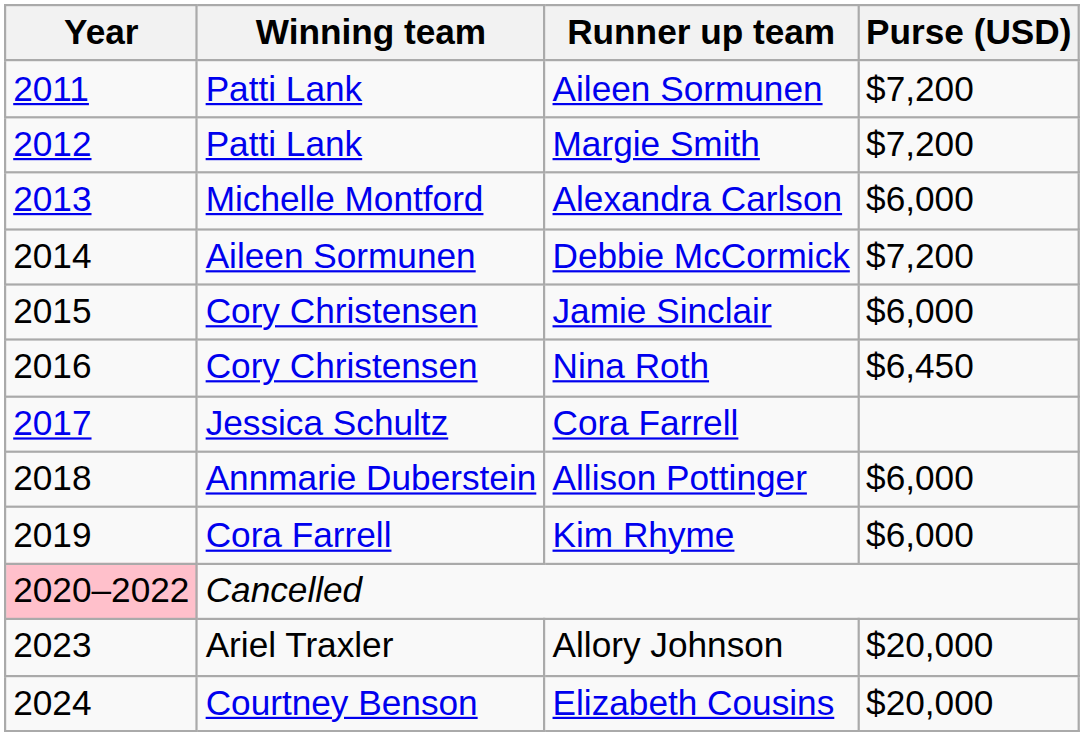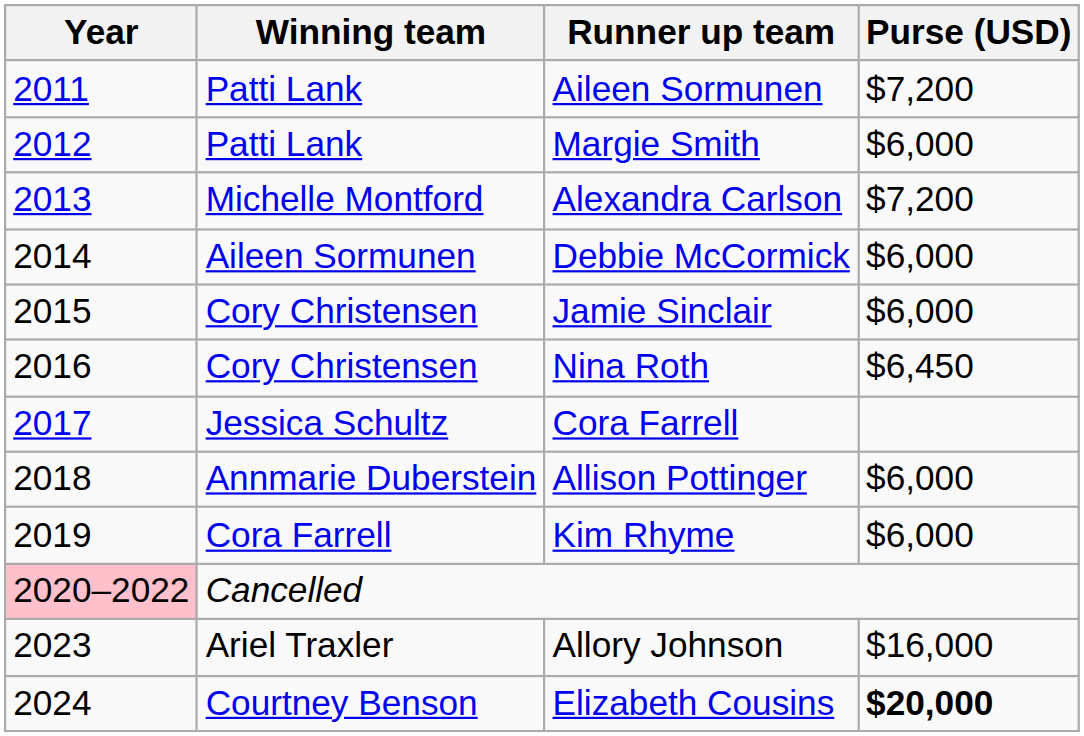Margie Smith | Purse (USD): $7,200 -> $6,000
Alexandra Carlson | Purse (USD): $6,000 -> $7,200
Debbie McCormick | Purse (USD): $7,200 -> $6,000
Allory Johnson | Purse (USD): $20,000 -> $16,000
Elizabeth Cousins | Purse (USD): normal -> bold
